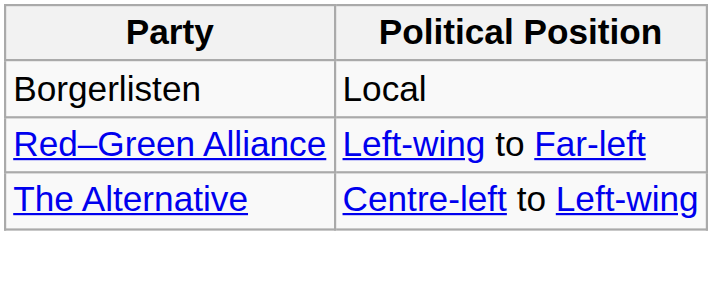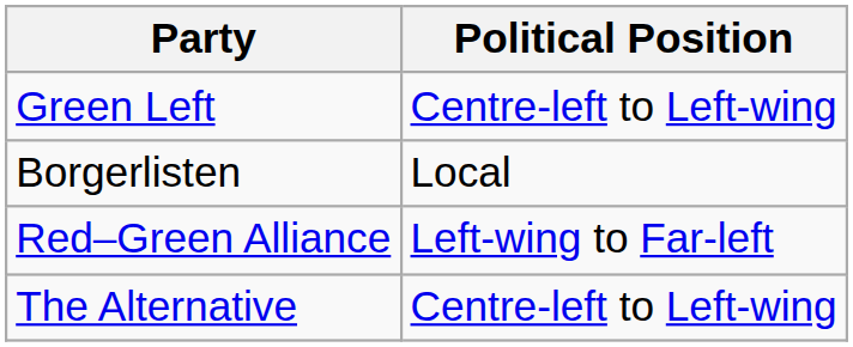+ row: Green Left | Centre-left to Left-wing
